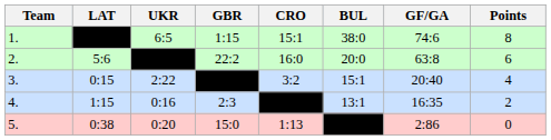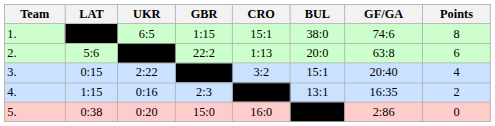2. | CRO: 16:0 -> 1:13
5. | CRO: 1:13 -> 16:0
